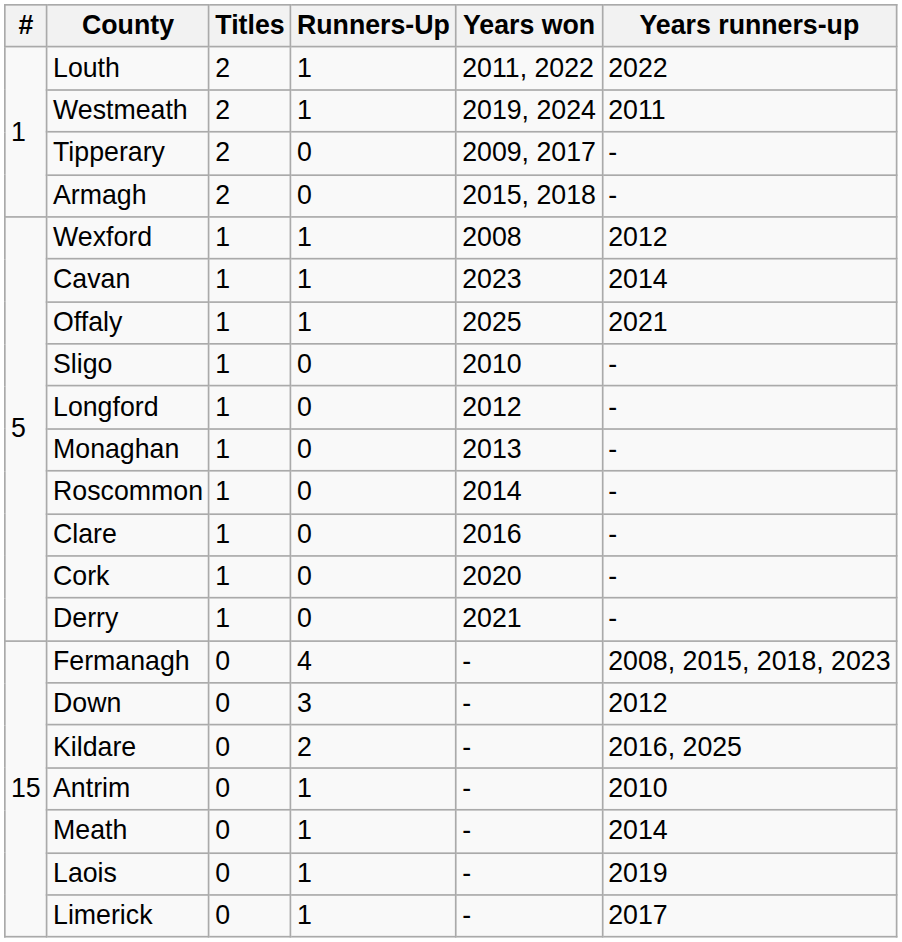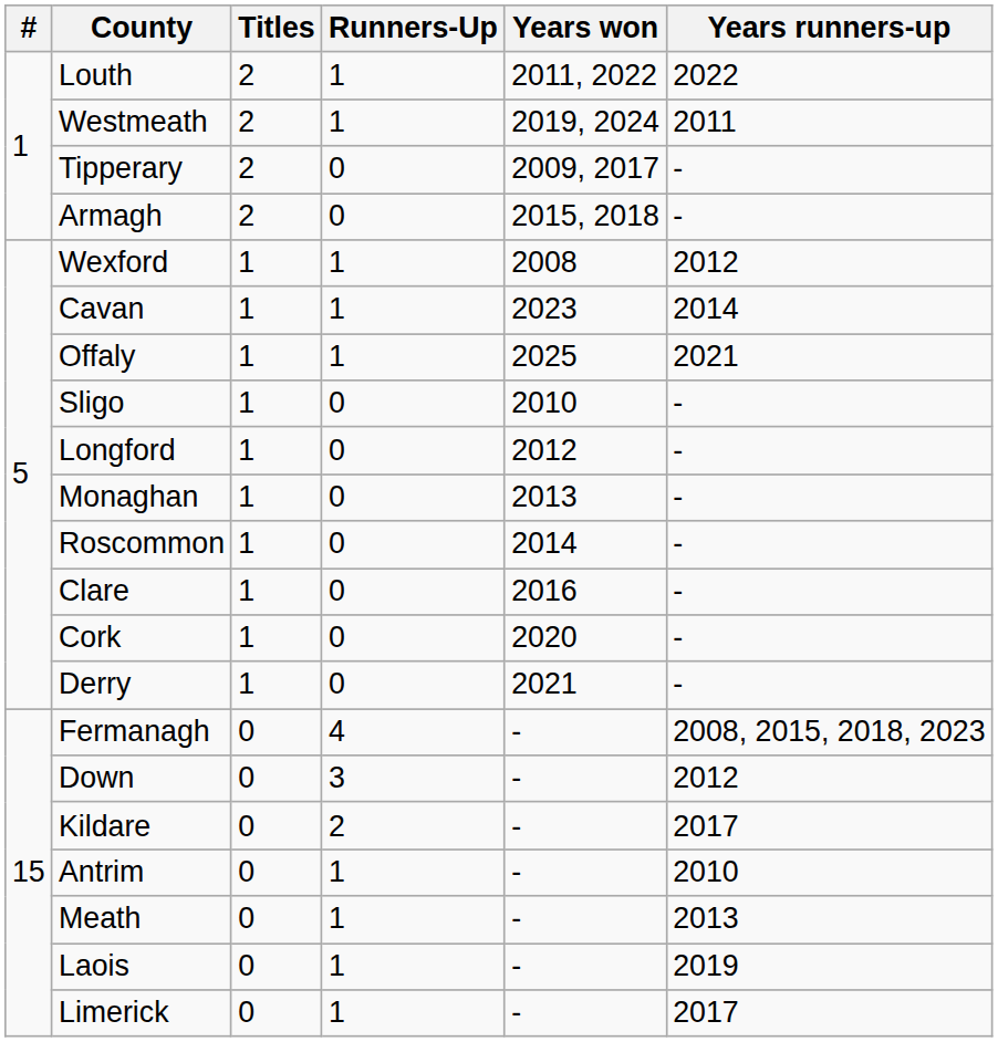Kildare | Years runners-up: 2016, 2025 -> 2017
Meath | Years runners-up: 2014 -> 2013
